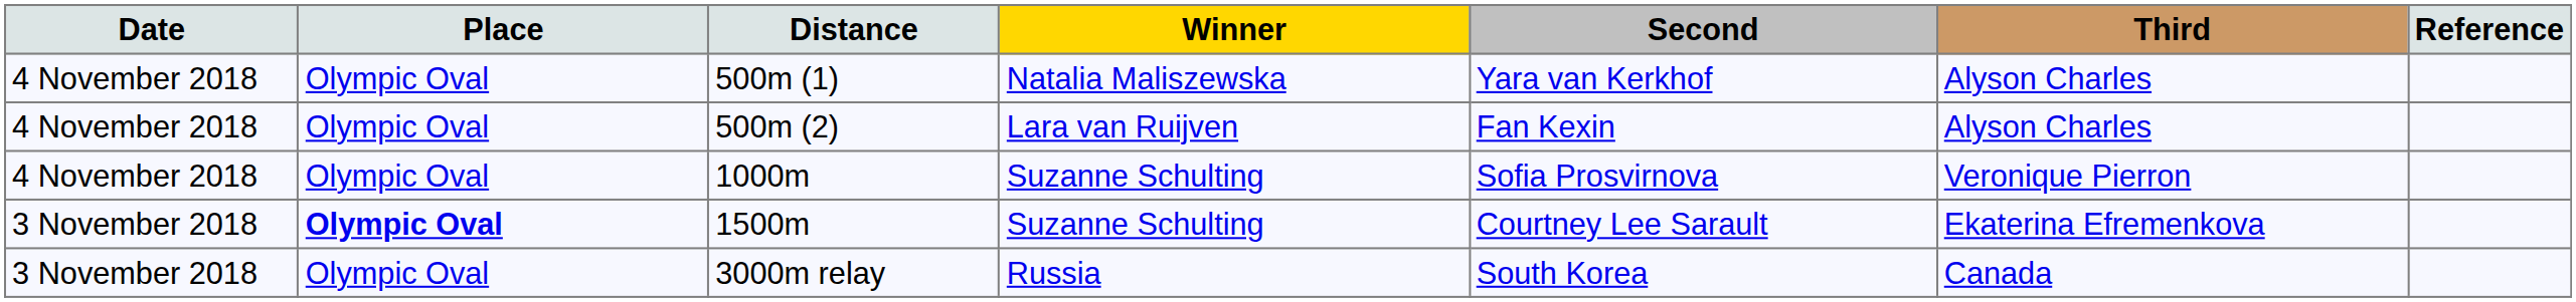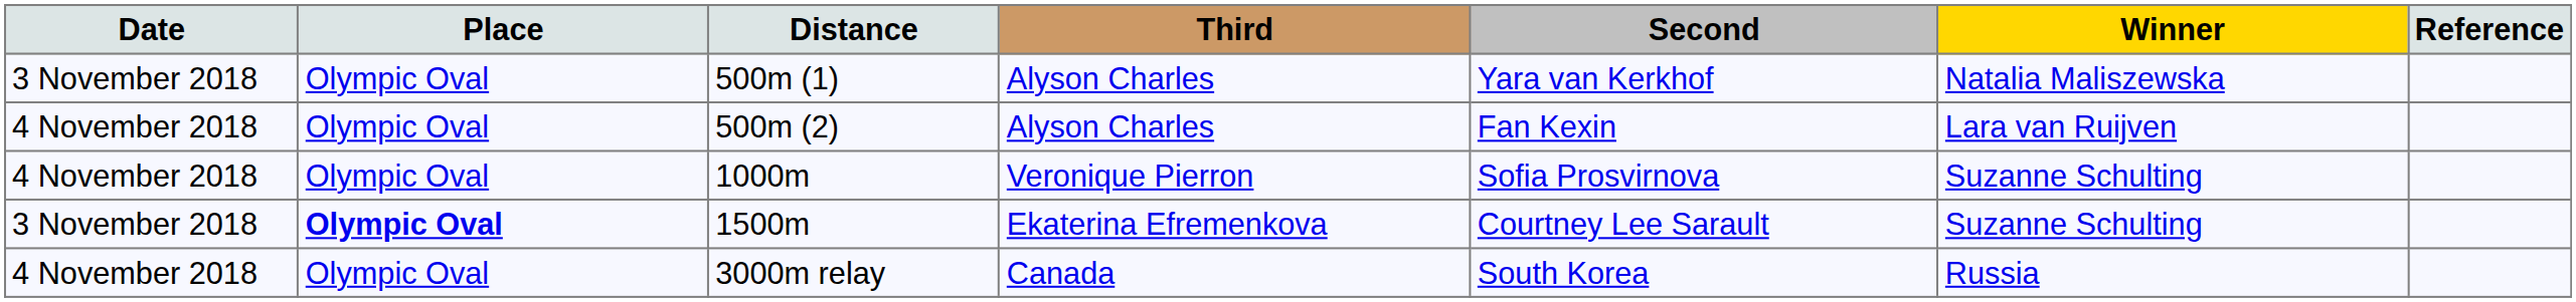columns swapped: Winner <-> Third
500m (1) | Date: 4 November 2018 -> 3 November 2018
3000m relay | Date: 3 November 2018 -> 4 November 2018
